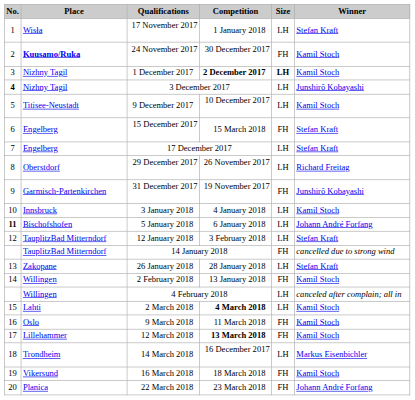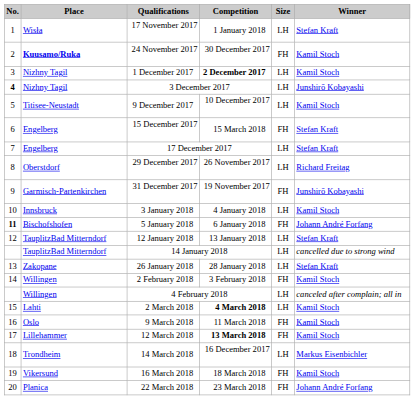1 December 2017 | Size: bold -> normal
5 January 2018 | Size: LH -> FH
12 January 2018 | Competition: 3 February 2018 -> 13 January 2018
14 January 2018 | Size: FH -> LH
2 February 2018 | Competition: 13 January 2018 -> 3 February 2018
